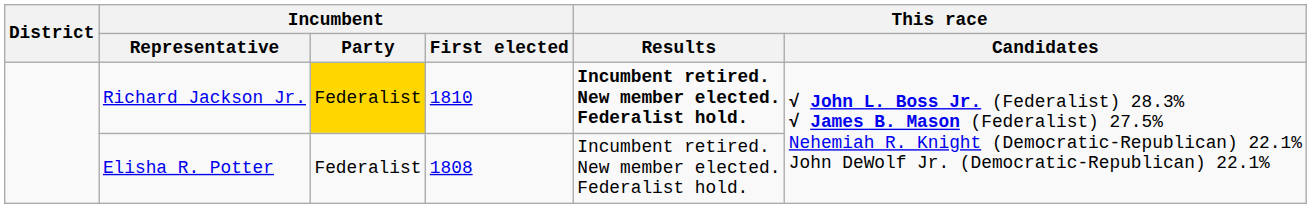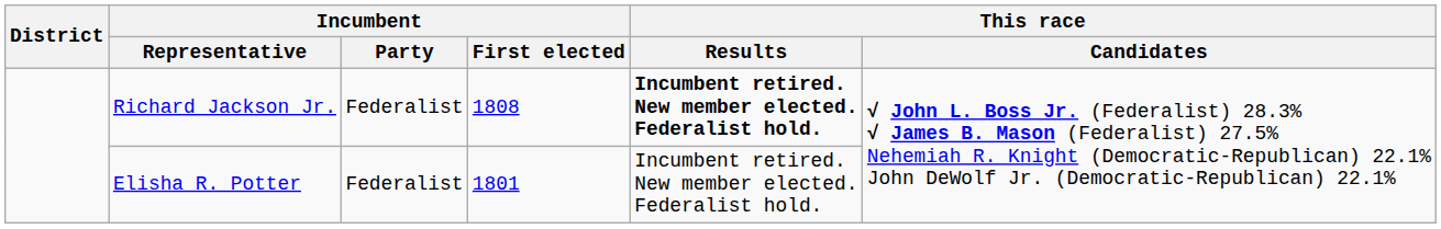Richard Jackson Jr. | Incumbent / Party: gold background -> no background
Richard Jackson Jr. | Incumbent / First elected: 1810 -> 1808
Elisha R. Potter | Incumbent / First elected: 1808 -> 1801
